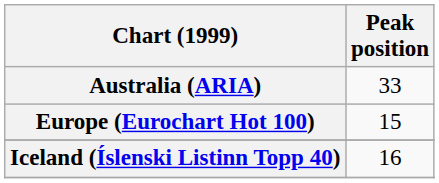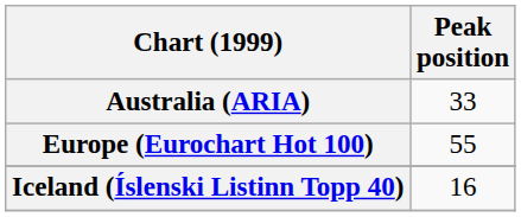Europe (Eurochart Hot 100) | Peak position: 15 -> 55
